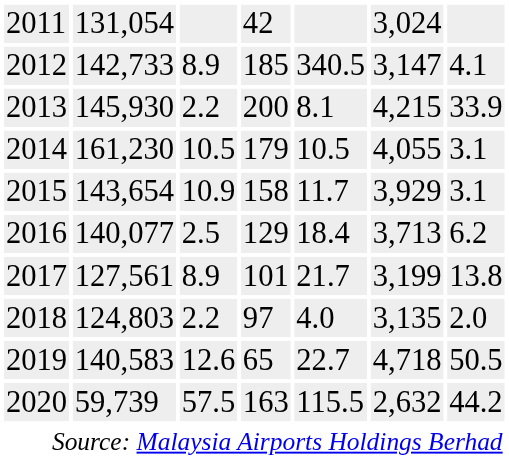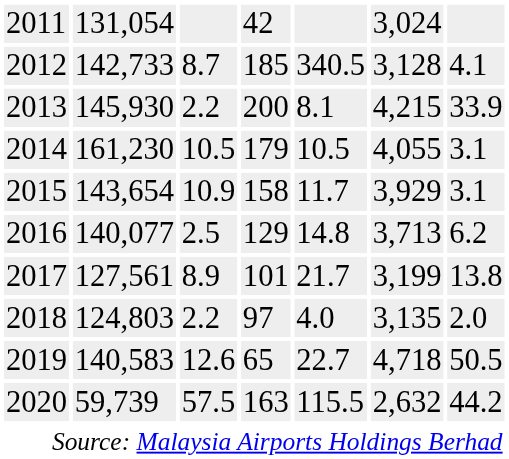2012 | column 3: 8.9 -> 8.7
2012 | column 6: 3,147 -> 3,128
2016 | column 5: 18.4 -> 14.8
